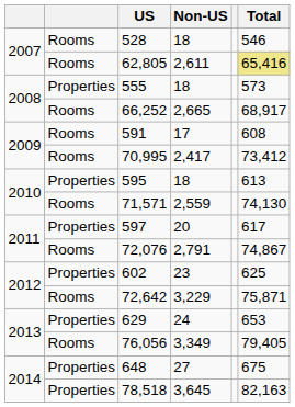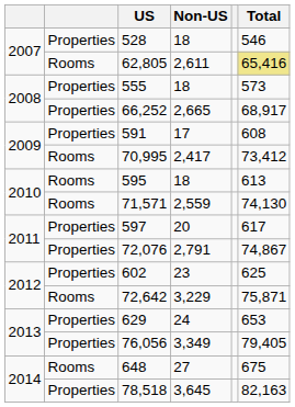528 | column 2: Rooms -> Properties
66,252 | column 2: Rooms -> Properties
591 | column 2: Rooms -> Properties
595 | column 2: Properties -> Rooms
72,076 | column 2: Rooms -> Properties
76,056 | column 2: Rooms -> Properties
648 | column 2: Properties -> Rooms
